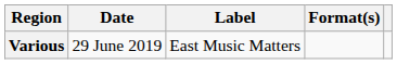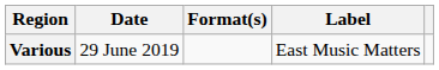columns swapped: Format(s) <-> Label
